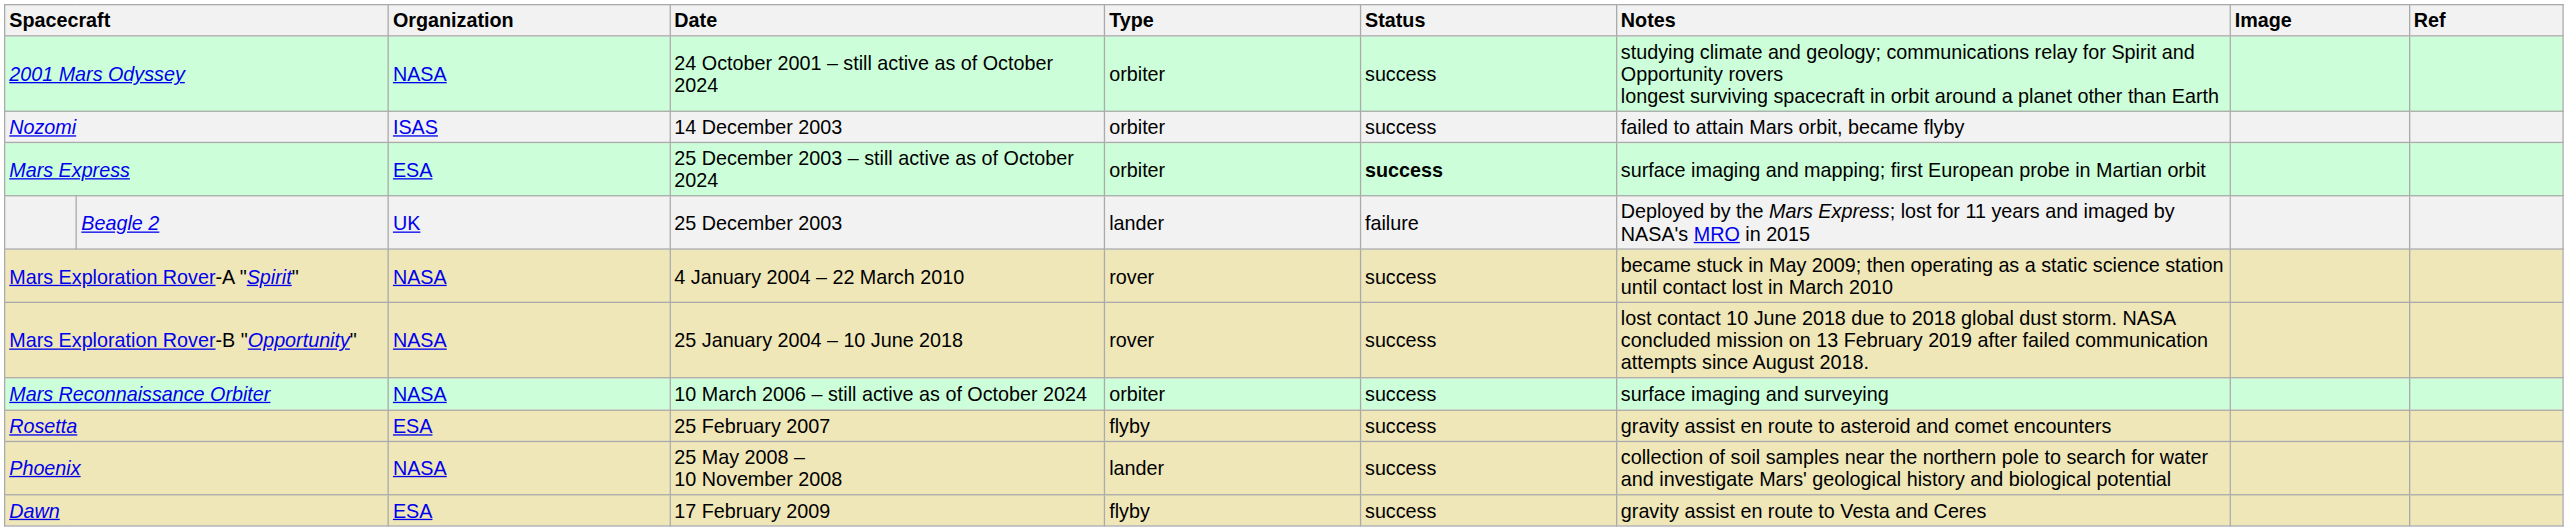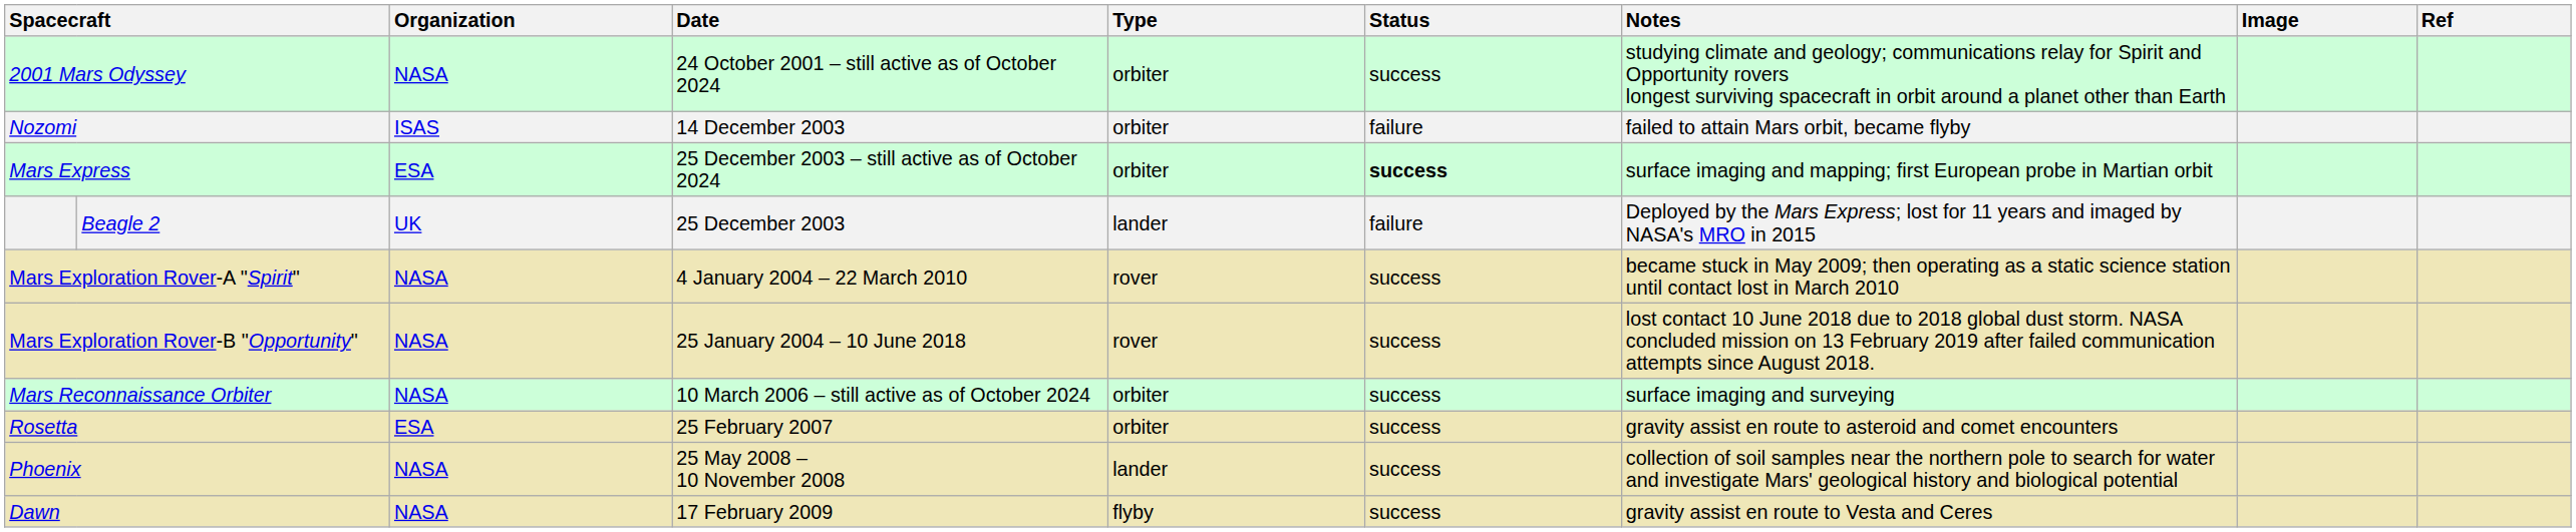Nozomi | Status: success -> failure
Rosetta | Type: flyby -> orbiter
Dawn | Organization: ESA -> NASA
